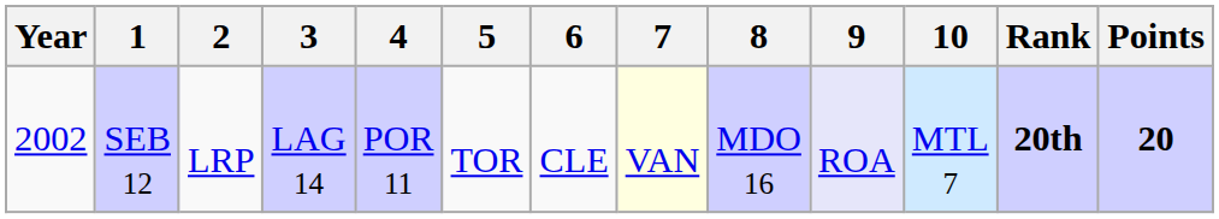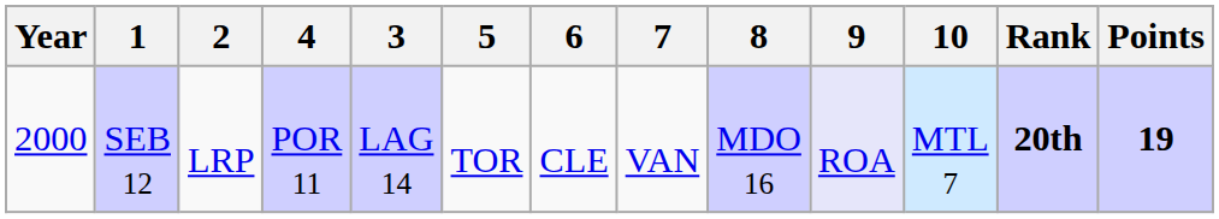columns swapped: 3 <-> 4
SEB 12 | Year: 2002 -> 2000
SEB 12 | 7: lightyellow background -> no background
SEB 12 | Points: 20 -> 19
